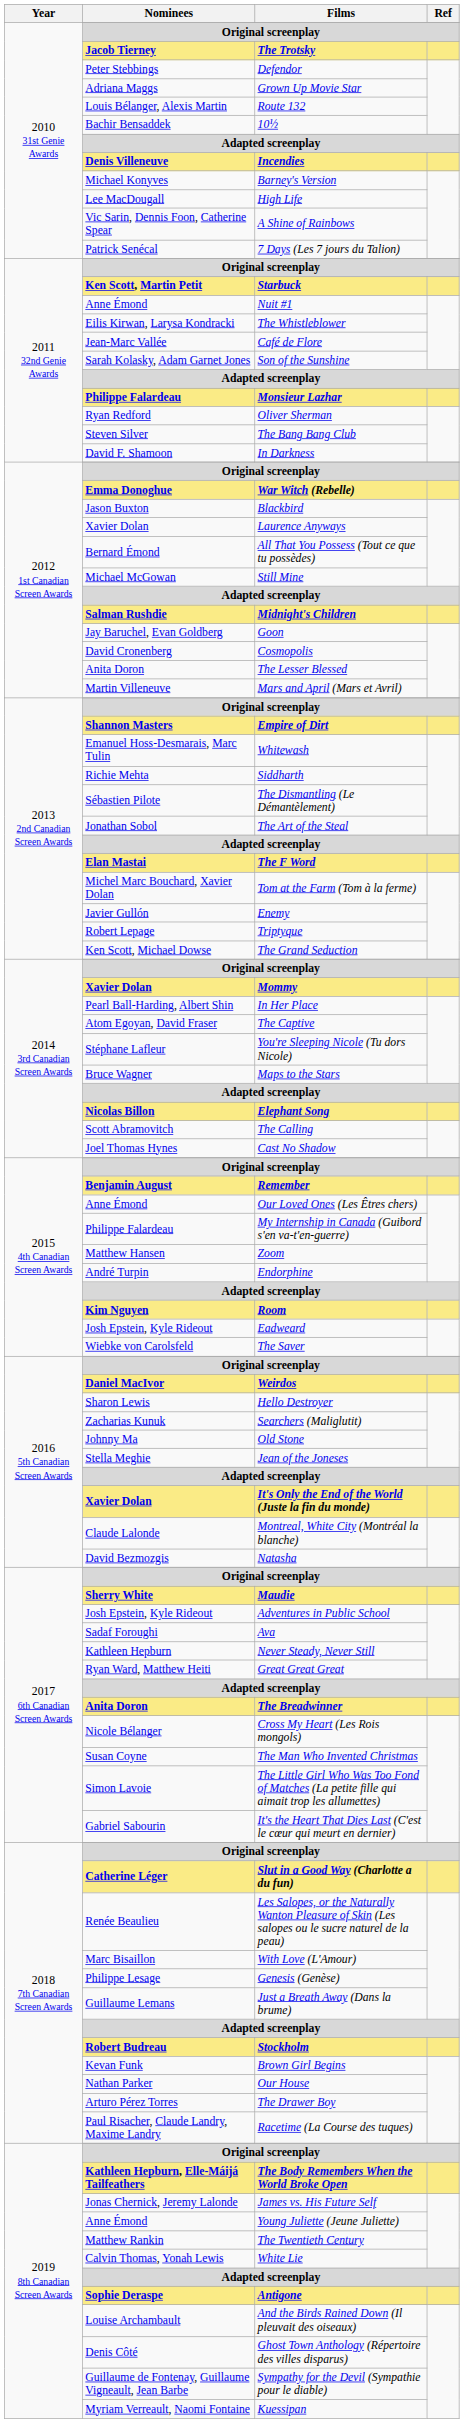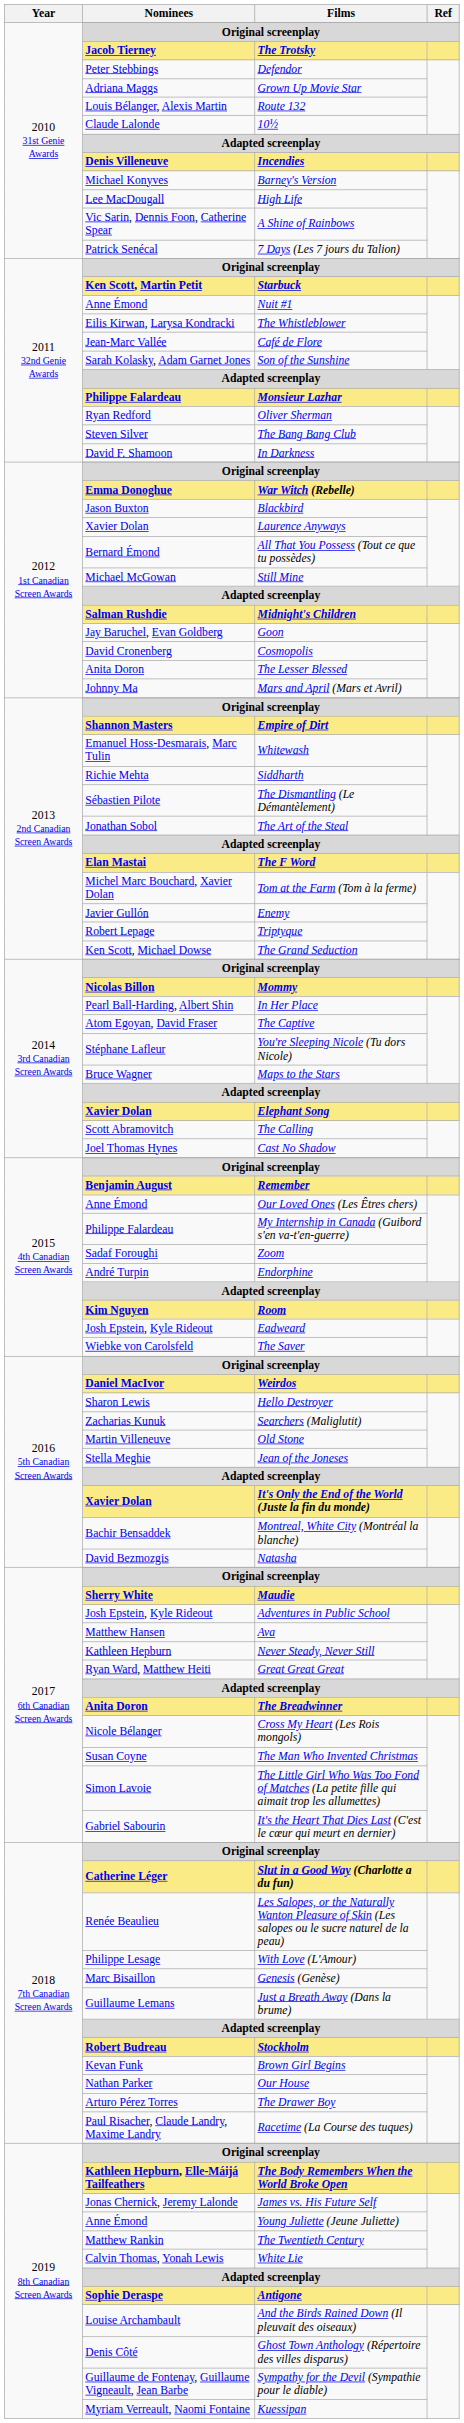10½ | Nominees: Bachir Bensaddek -> Claude Lalonde
Mars and April (Mars et Avril) | Nominees: Martin Villeneuve -> Johnny Ma
Mommy | Nominees: Xavier Dolan -> Nicolas Billon
Elephant Song | Nominees: Nicolas Billon -> Xavier Dolan
Zoom | Nominees: Matthew Hansen -> Sadaf Foroughi
Old Stone | Nominees: Johnny Ma -> Martin Villeneuve
Montreal, White City (Montréal la blanche) | Nominees: Claude Lalonde -> Bachir Bensaddek
Ava | Nominees: Sadaf Foroughi -> Matthew Hansen
With Love (L'Amour) | Nominees: Marc Bisaillon -> Philippe Lesage
Genesis (Genèse) | Nominees: Philippe Lesage -> Marc Bisaillon
